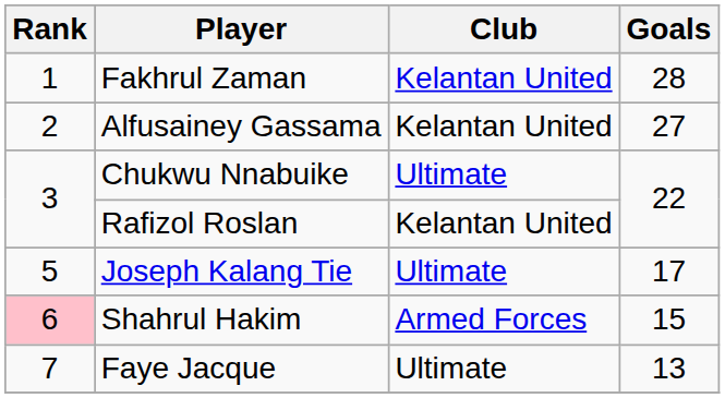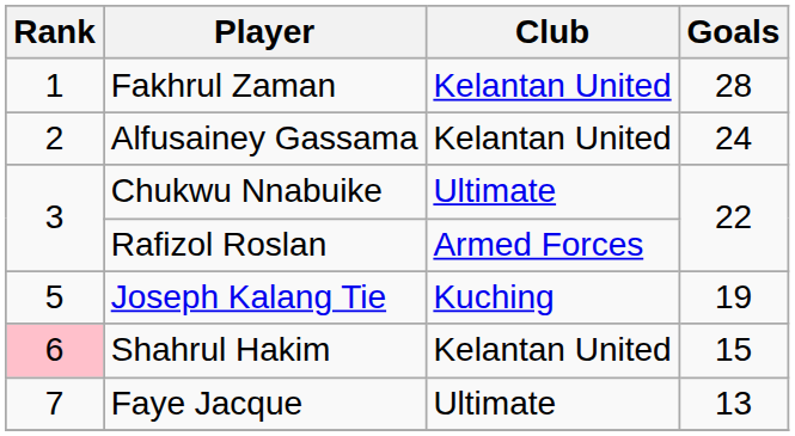Alfusainey Gassama | Goals: 27 -> 24
Rafizol Roslan | Club: Kelantan United -> Armed Forces
Joseph Kalang Tie | Club: Ultimate -> Kuching
Joseph Kalang Tie | Goals: 17 -> 19
Shahrul Hakim | Club: Armed Forces -> Kelantan United
